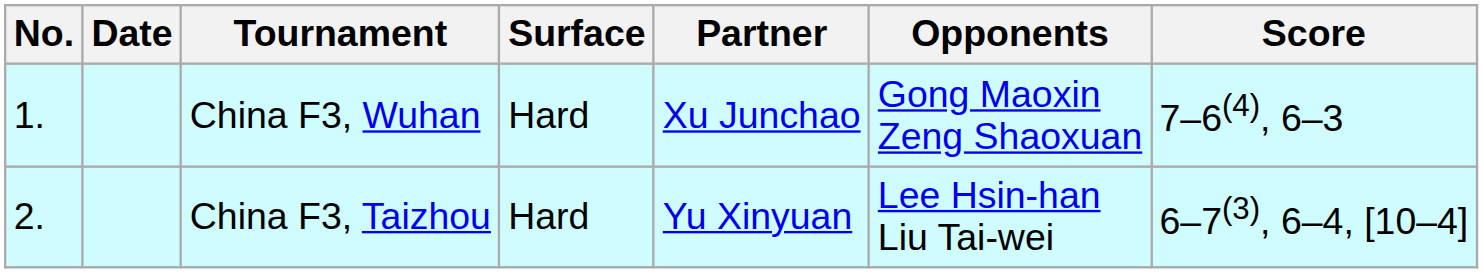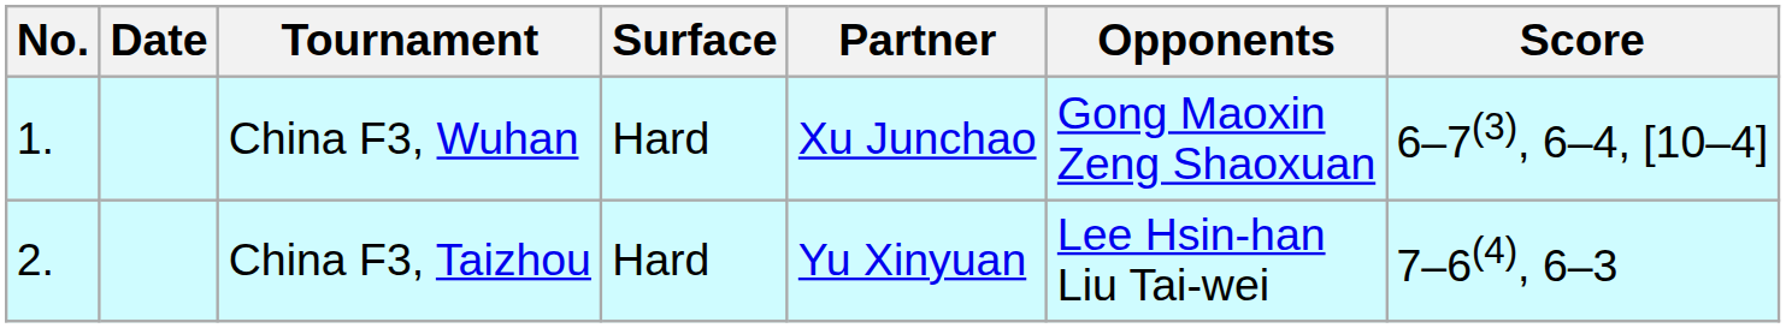China F3, Wuhan | Score: 7–6(4), 6–3 -> 6–7(3), 6–4, [10–4]
China F3, Taizhou | Score: 6–7(3), 6–4, [10–4] -> 7–6(4), 6–3
